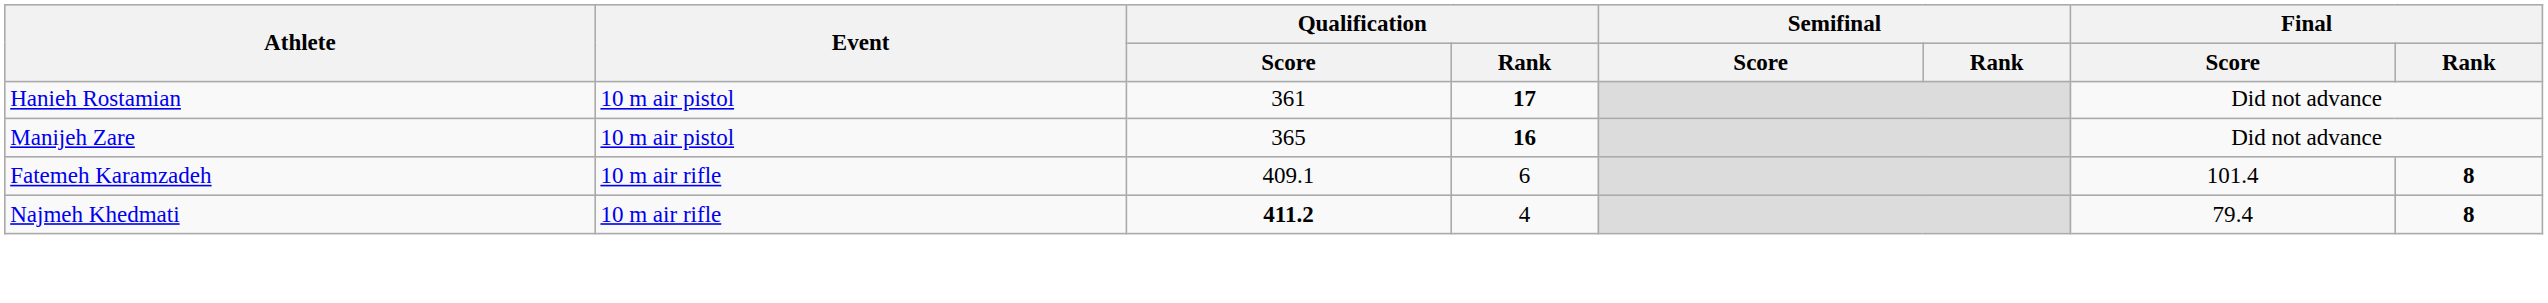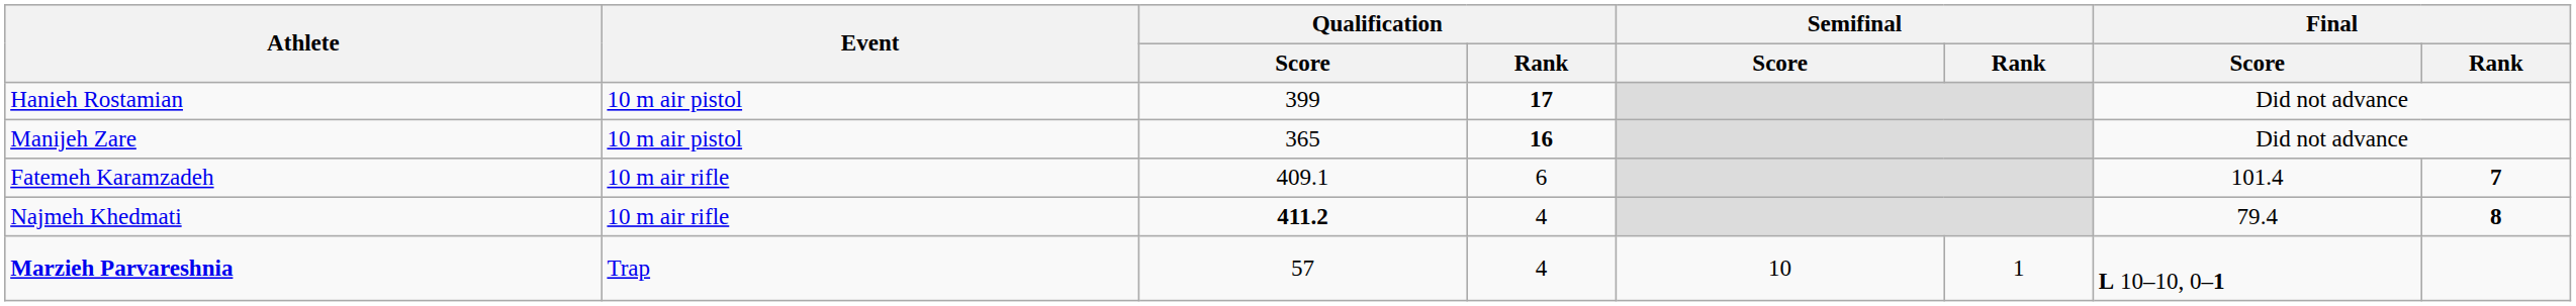Hanieh Rostamian | Qualification / Score: 361 -> 399
Fatemeh Karamzadeh | Final / Rank: 8 -> 7
+ row: Marzieh Parvareshnia | Trap | 57 | 4 | 10 | 1 | L 10–10, 0–1
